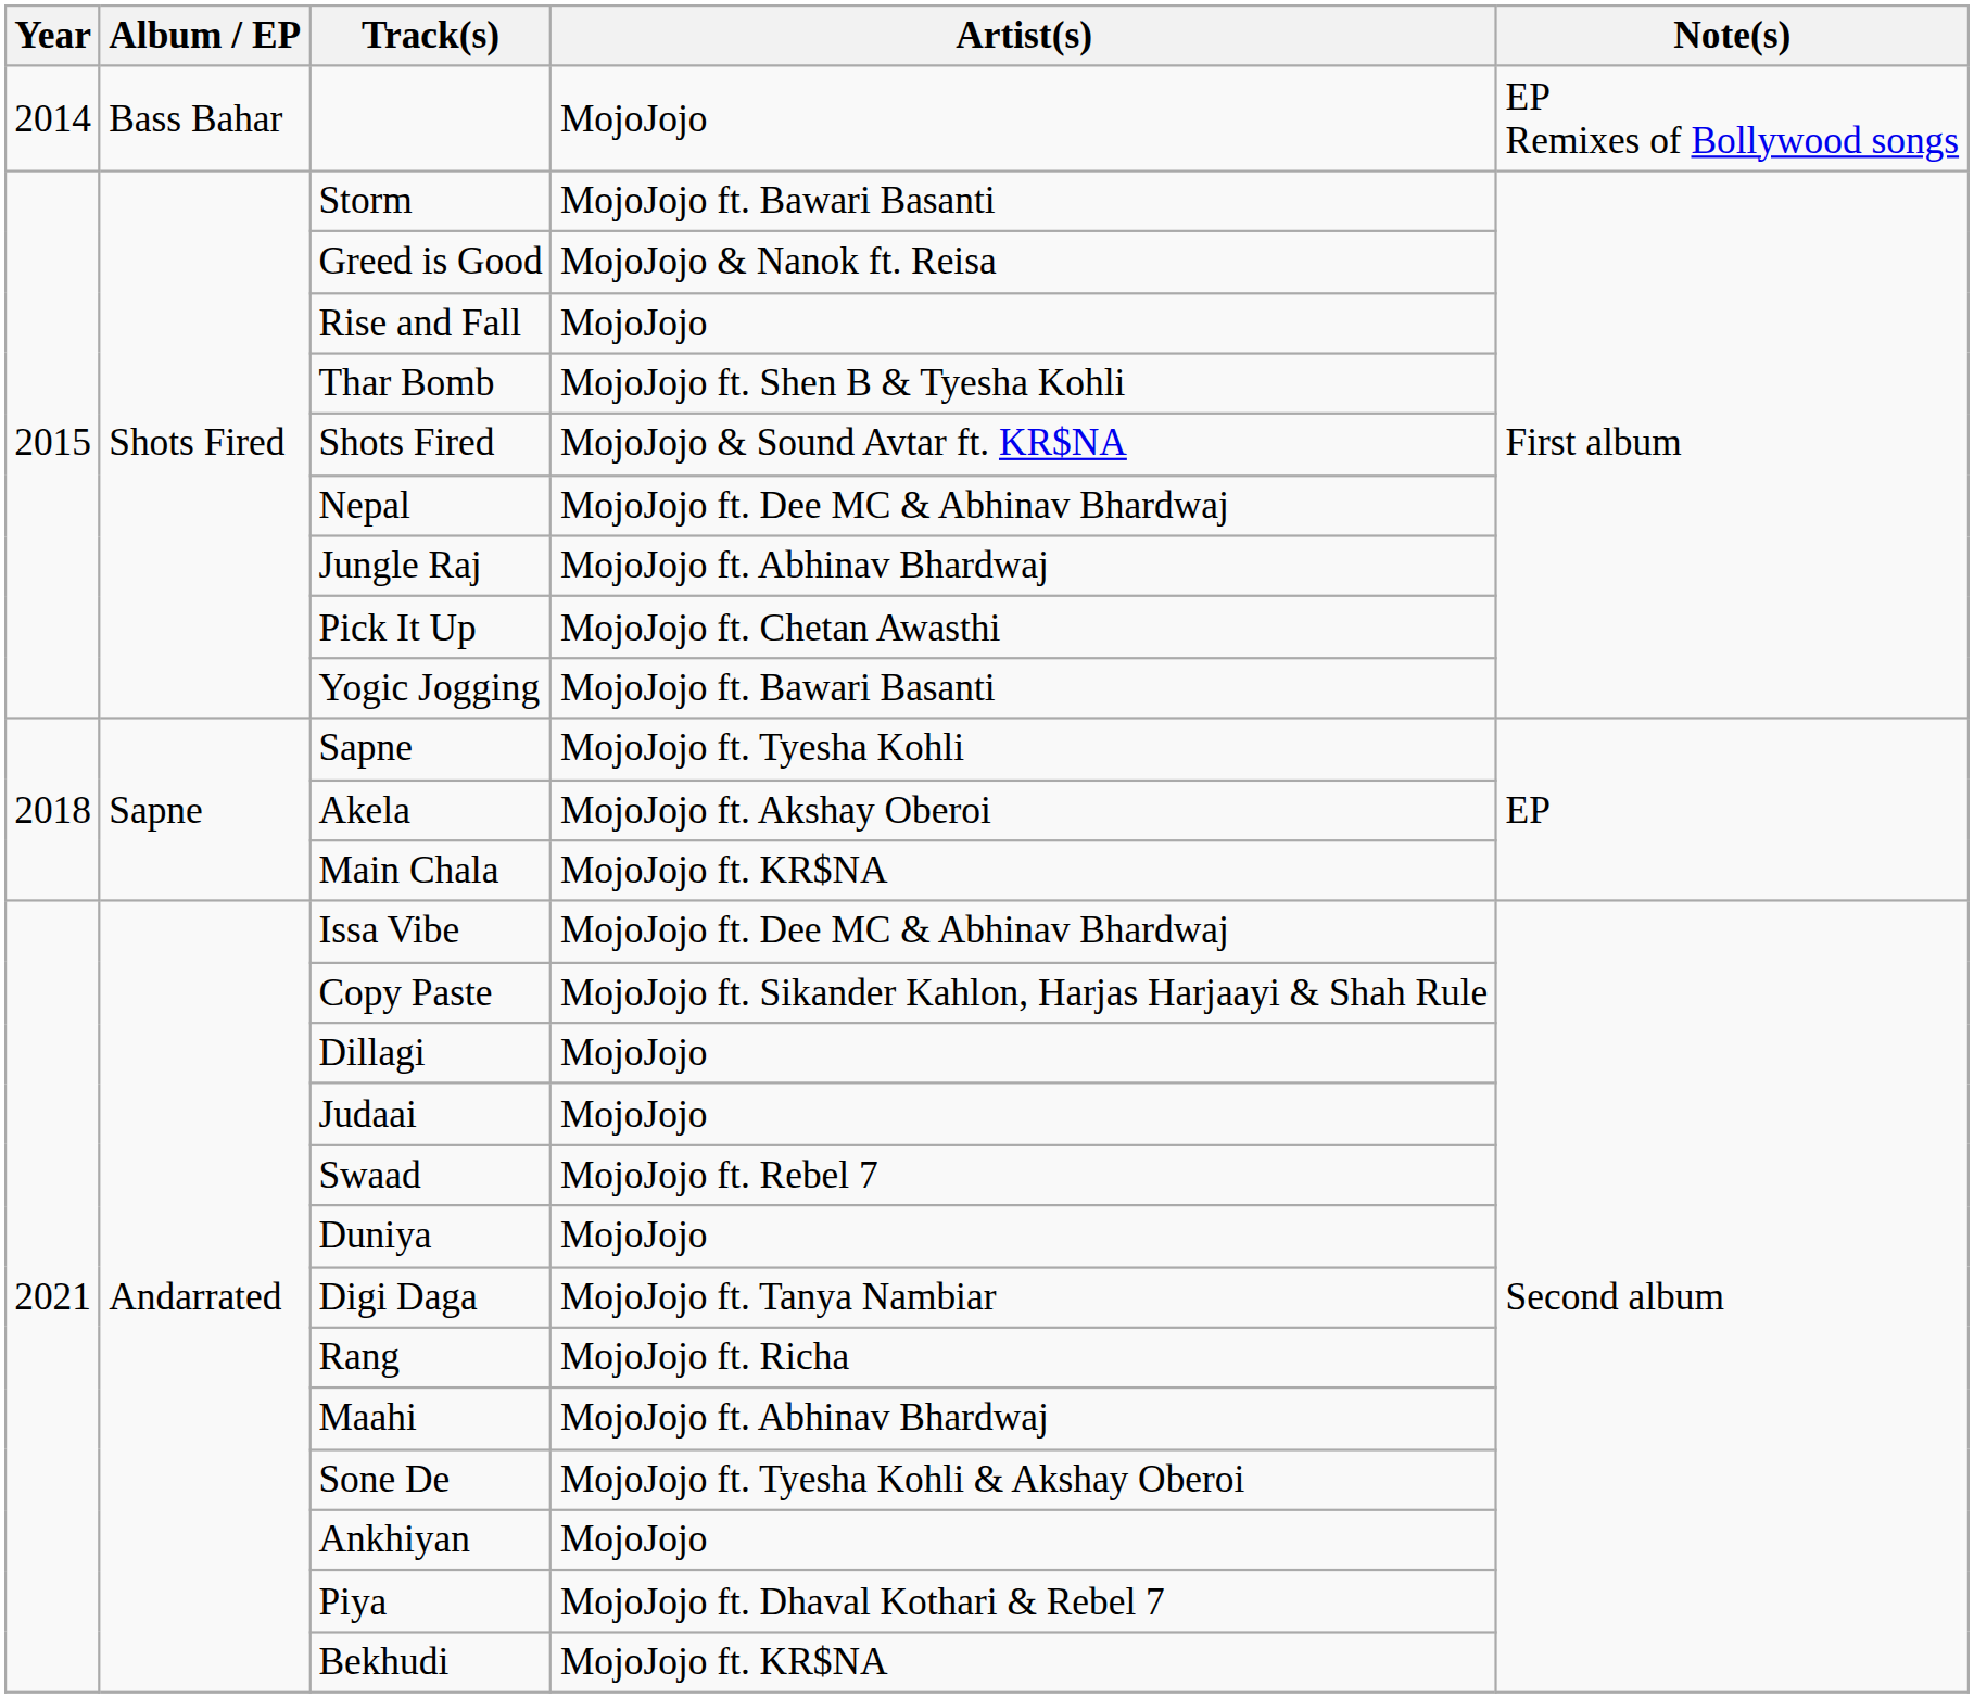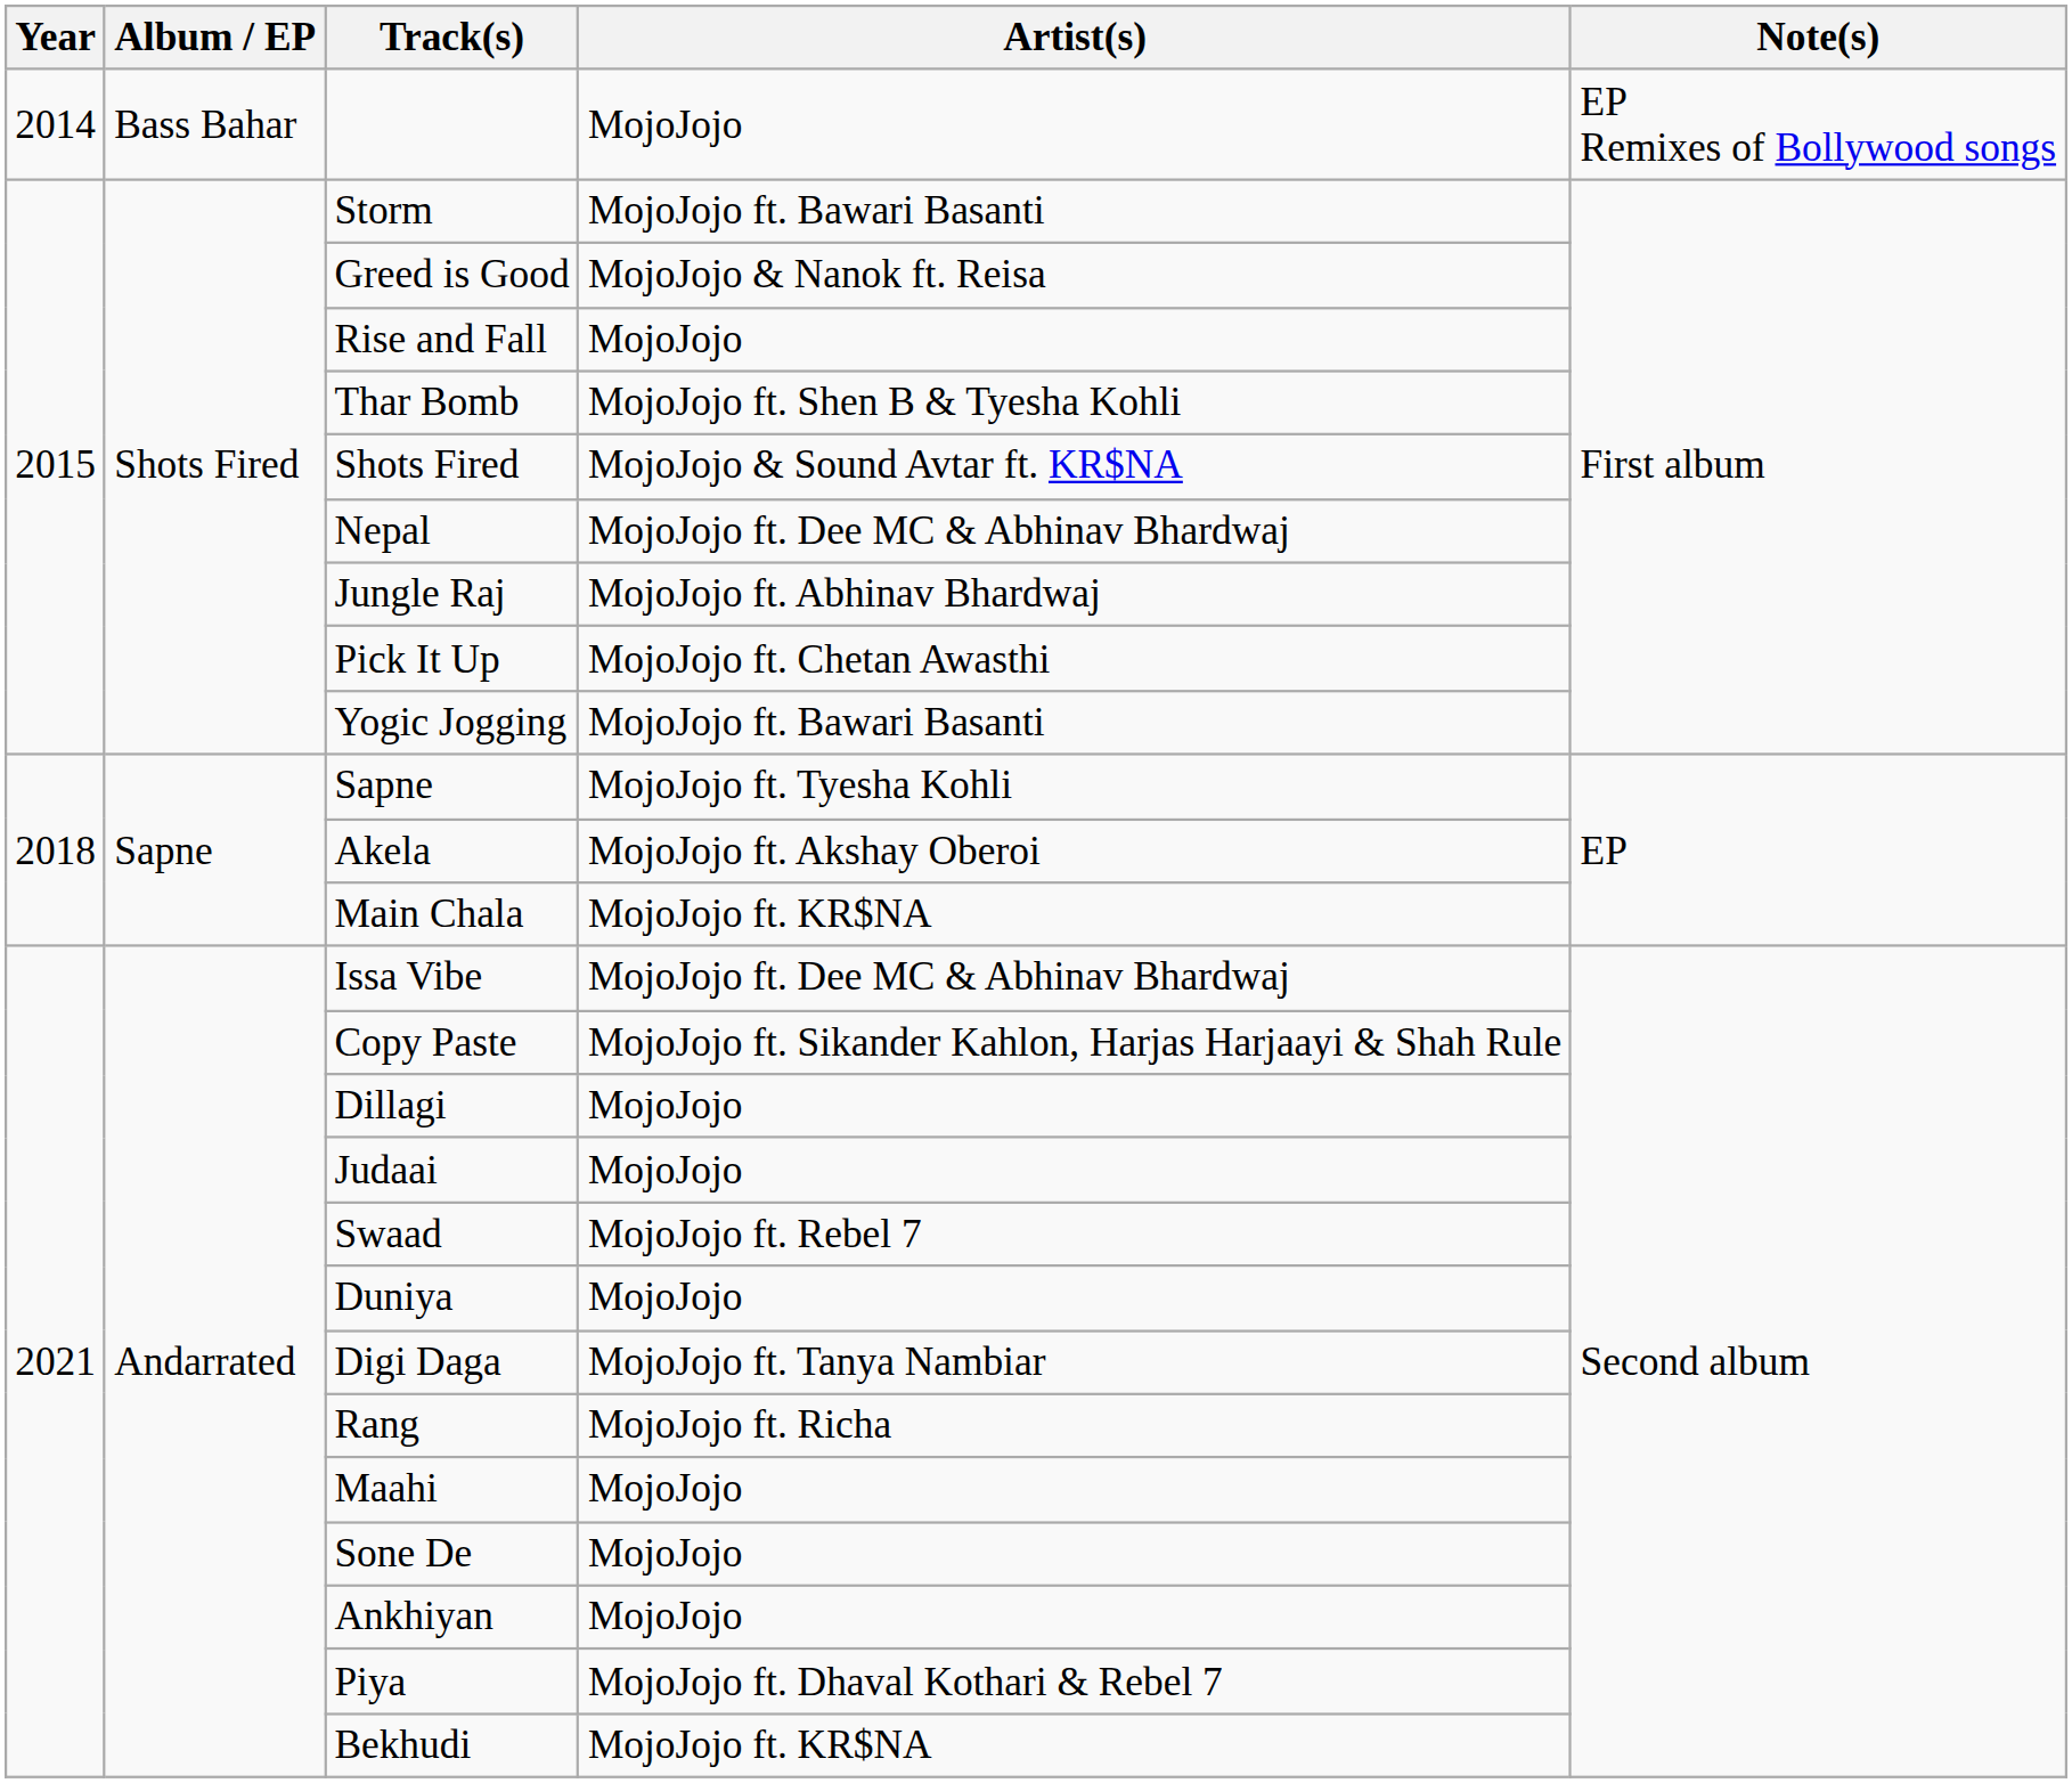Maahi | Artist(s): MojoJojo ft. Abhinav Bhardwaj -> MojoJojo
Sone De | Artist(s): MojoJojo ft. Tyesha Kohli & Akshay Oberoi -> MojoJojo
